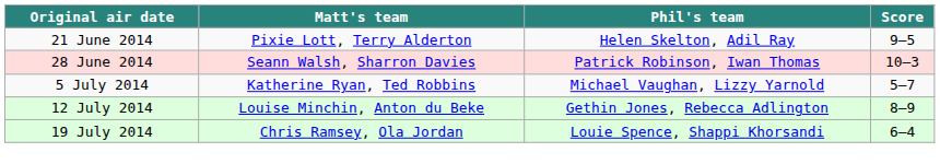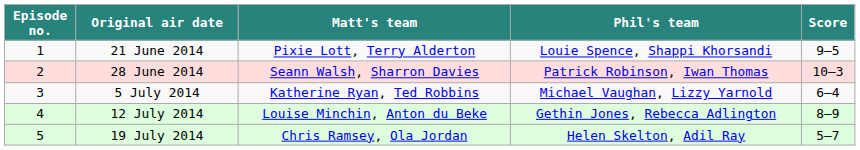+ column: Episode no. | 1 | 2 | 3 | 4 | 5
21 June 2014 | Phil's team: Helen Skelton, Adil Ray -> Louie Spence, Shappi Khorsandi
5 July 2014 | Score: 5–7 -> 6–4
19 July 2014 | Phil's team: Louie Spence, Shappi Khorsandi -> Helen Skelton, Adil Ray
19 July 2014 | Score: 6–4 -> 5–7
